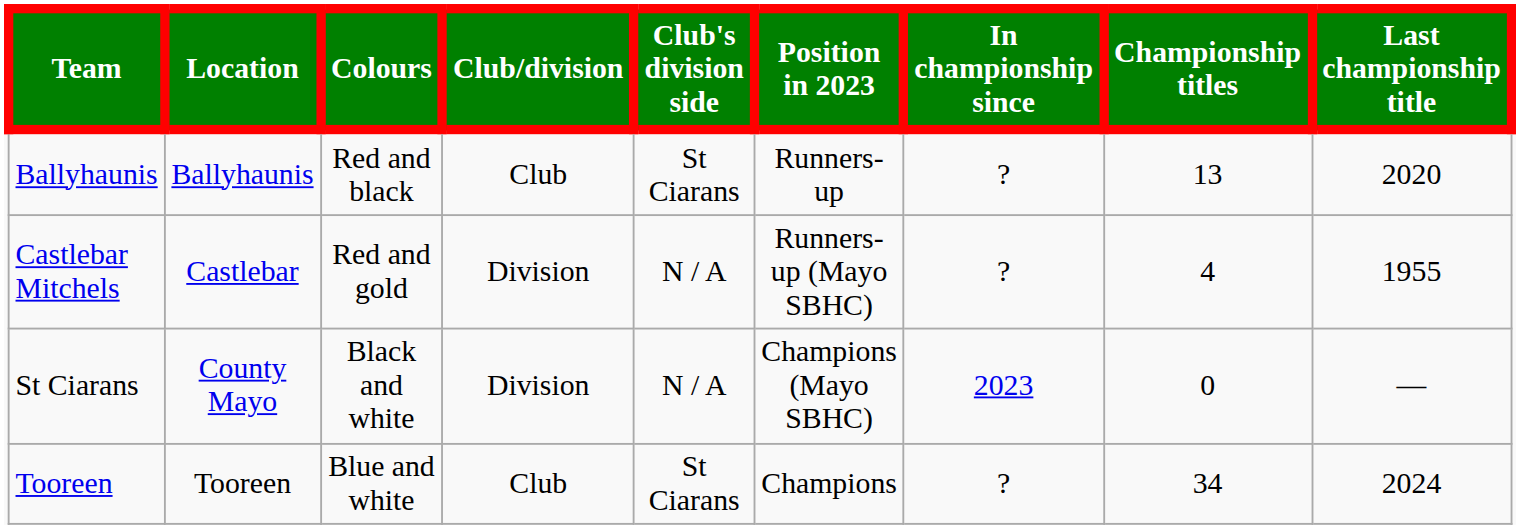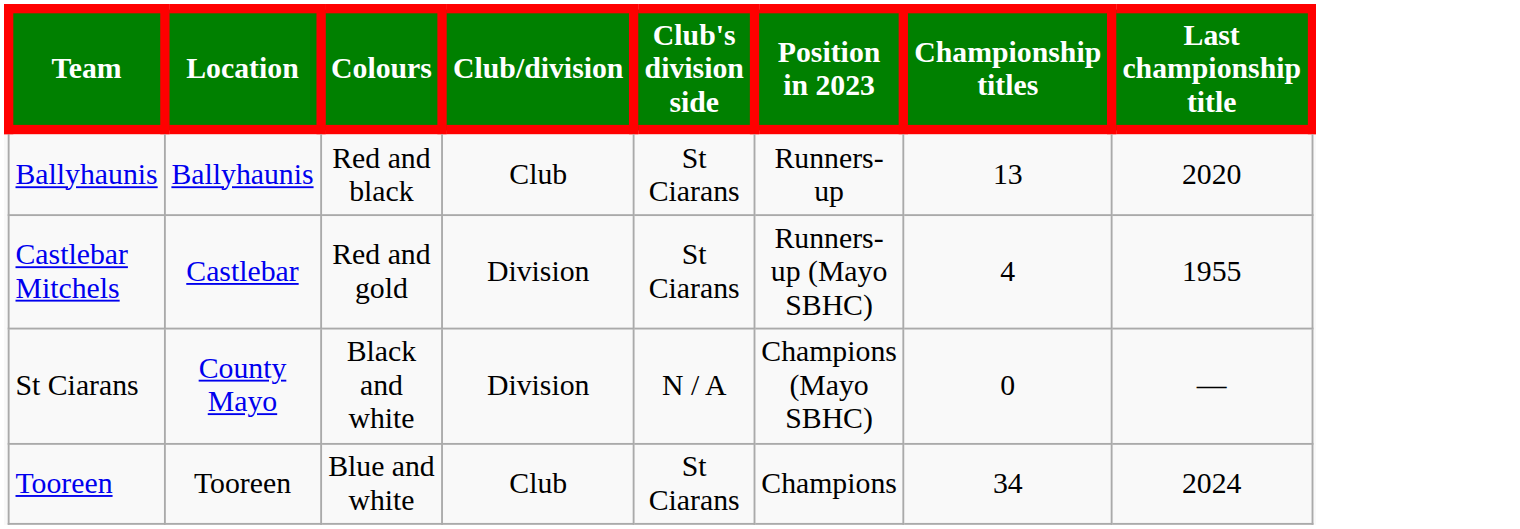- column: In championship since | ? | ? | 2023 | ?
Castlebar Mitchels | Club's division side: N / A -> St Ciarans
